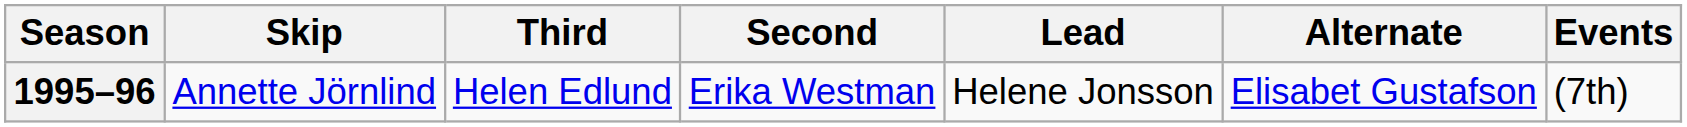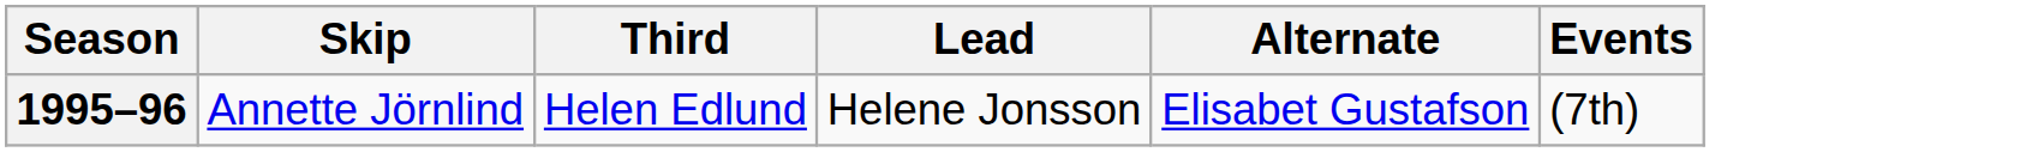- column: Second | Erika Westman
